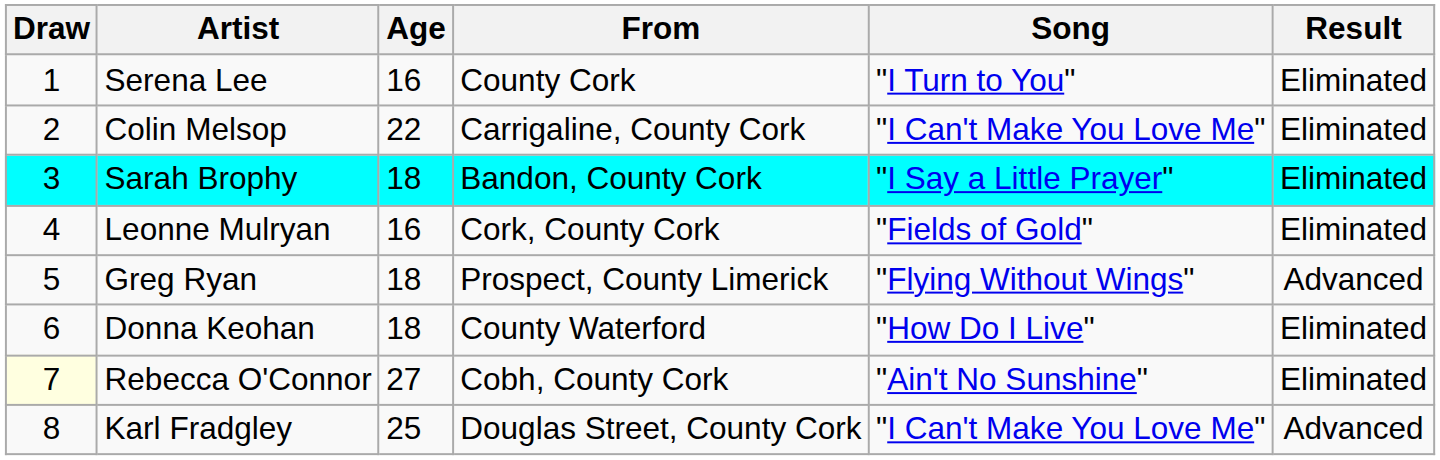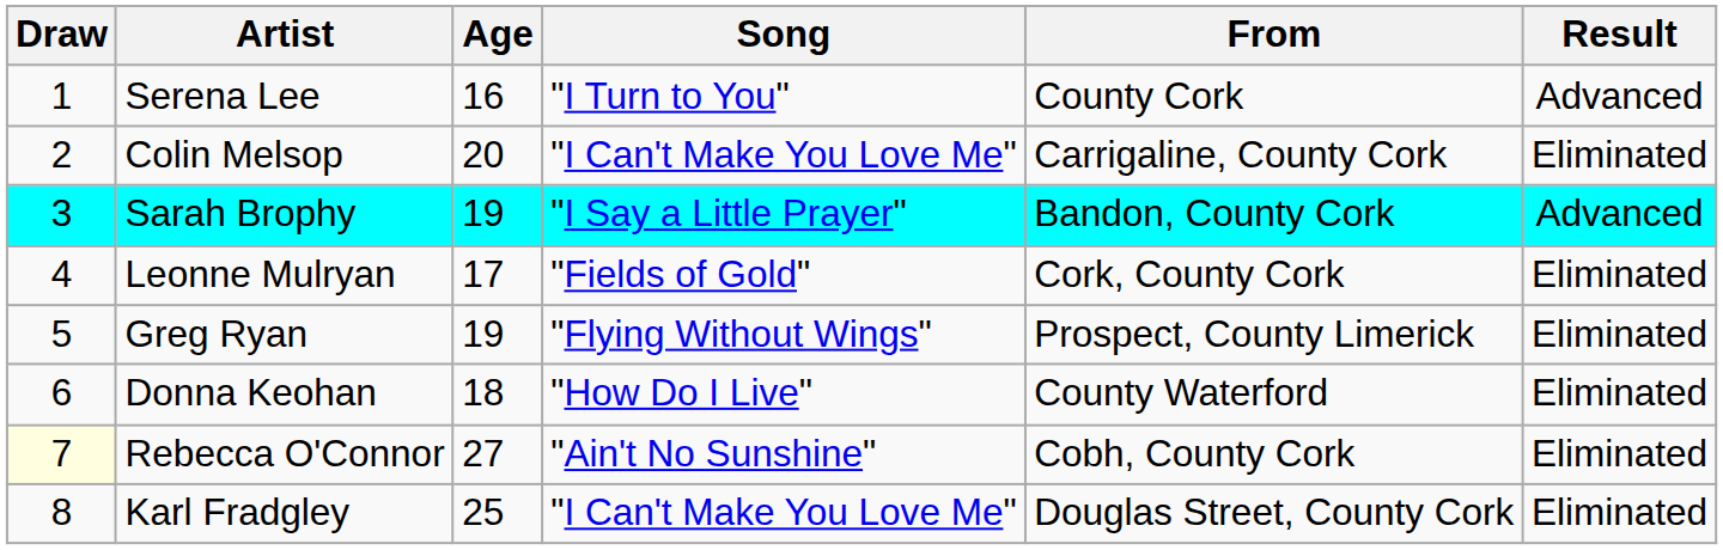columns swapped: From <-> Song
Serena Lee | Result: Eliminated -> Advanced
Colin Melsop | Age: 22 -> 20
Sarah Brophy | Age: 18 -> 19
Sarah Brophy | Result: Eliminated -> Advanced
Leonne Mulryan | Age: 16 -> 17
Greg Ryan | Age: 18 -> 19
Greg Ryan | Result: Advanced -> Eliminated
Karl Fradgley | Result: Advanced -> Eliminated
